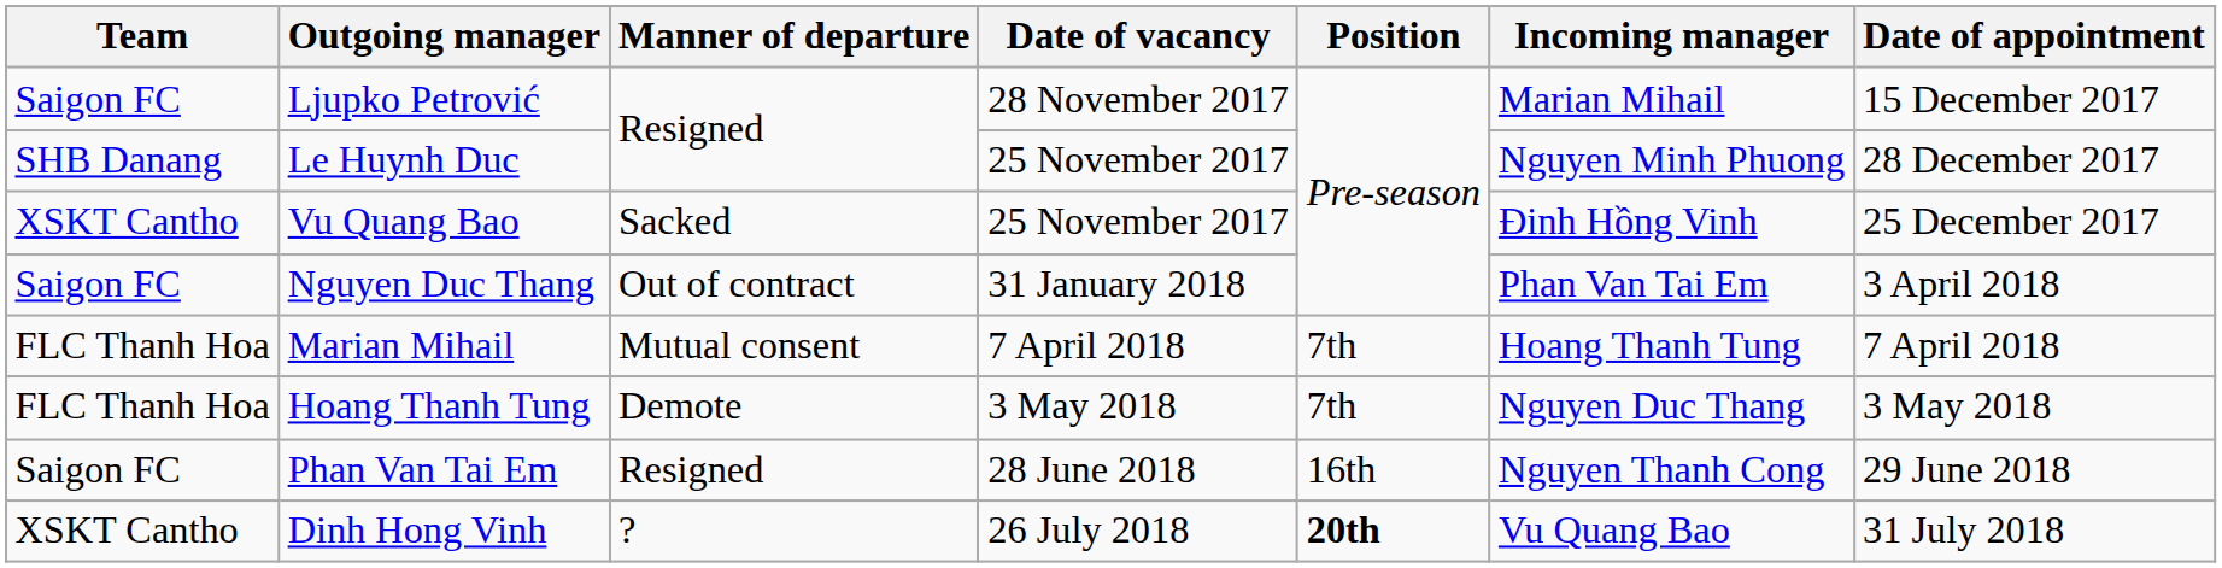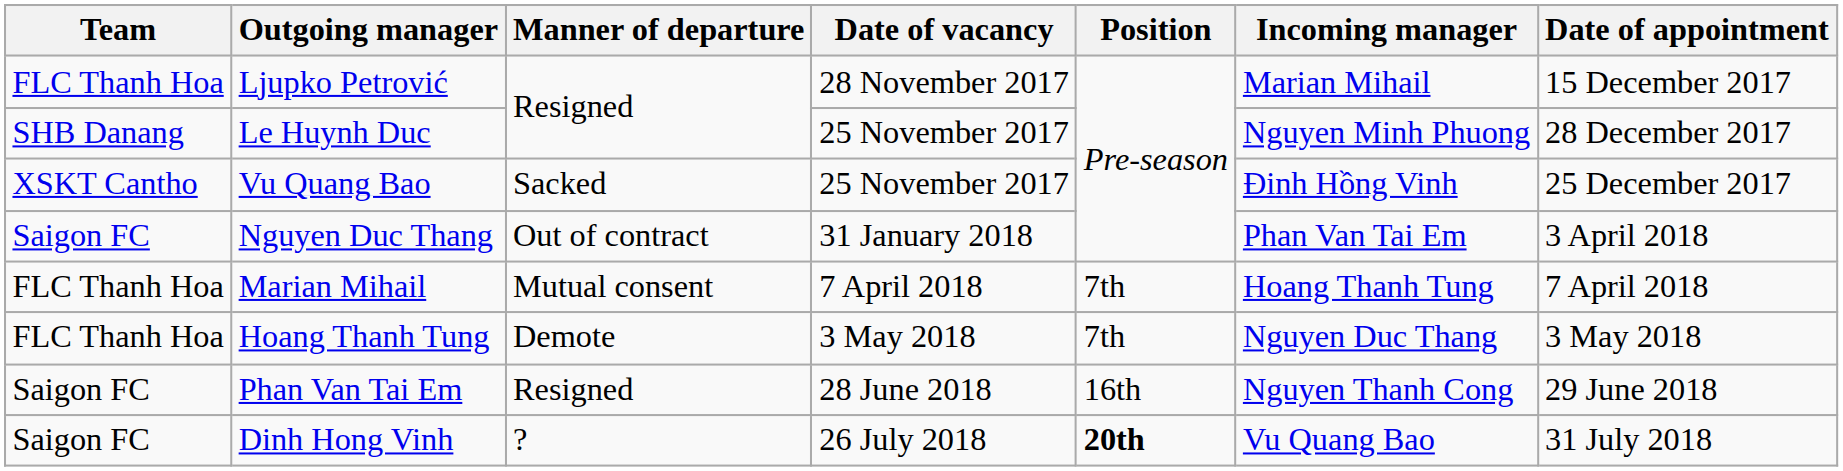Ljupko Petrović | Team: Saigon FC -> FLC Thanh Hoa
Dinh Hong Vinh | Team: XSKT Cantho -> Saigon FC
